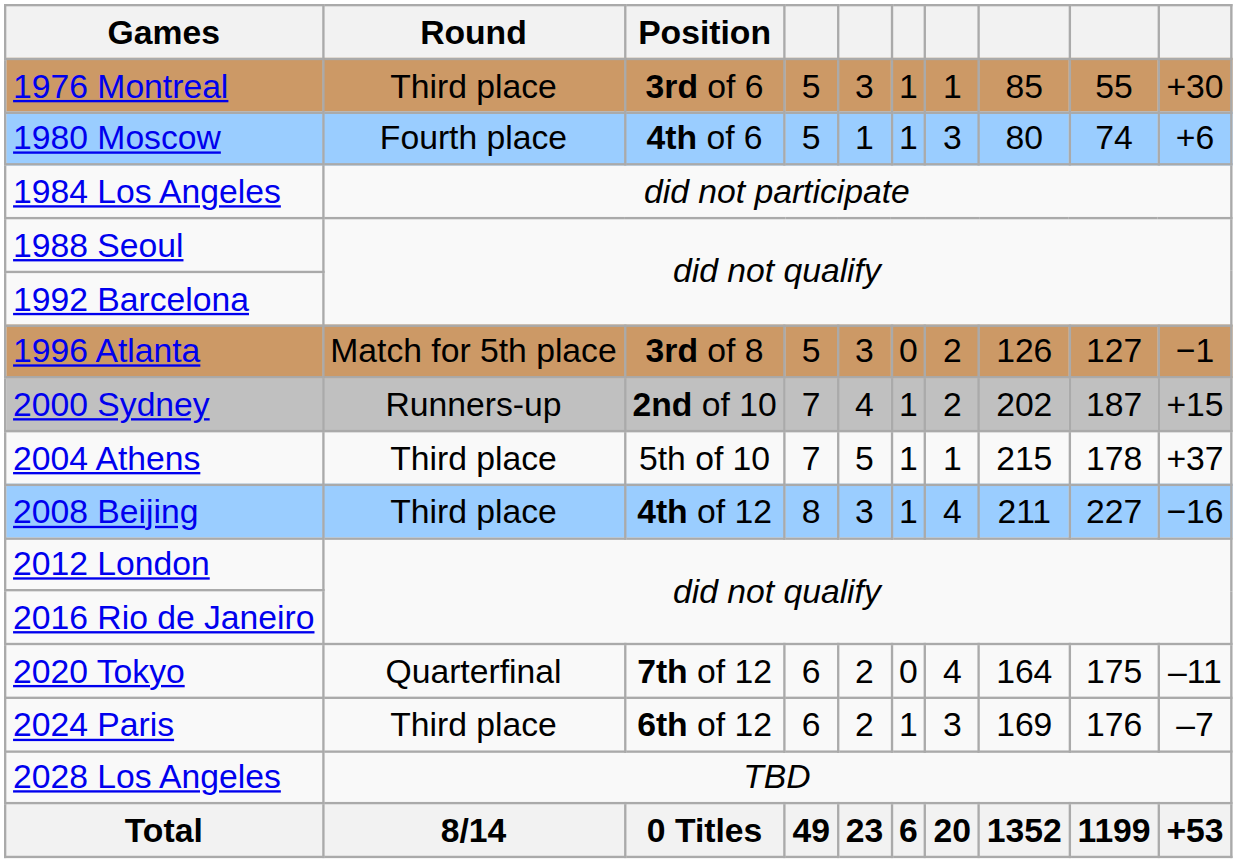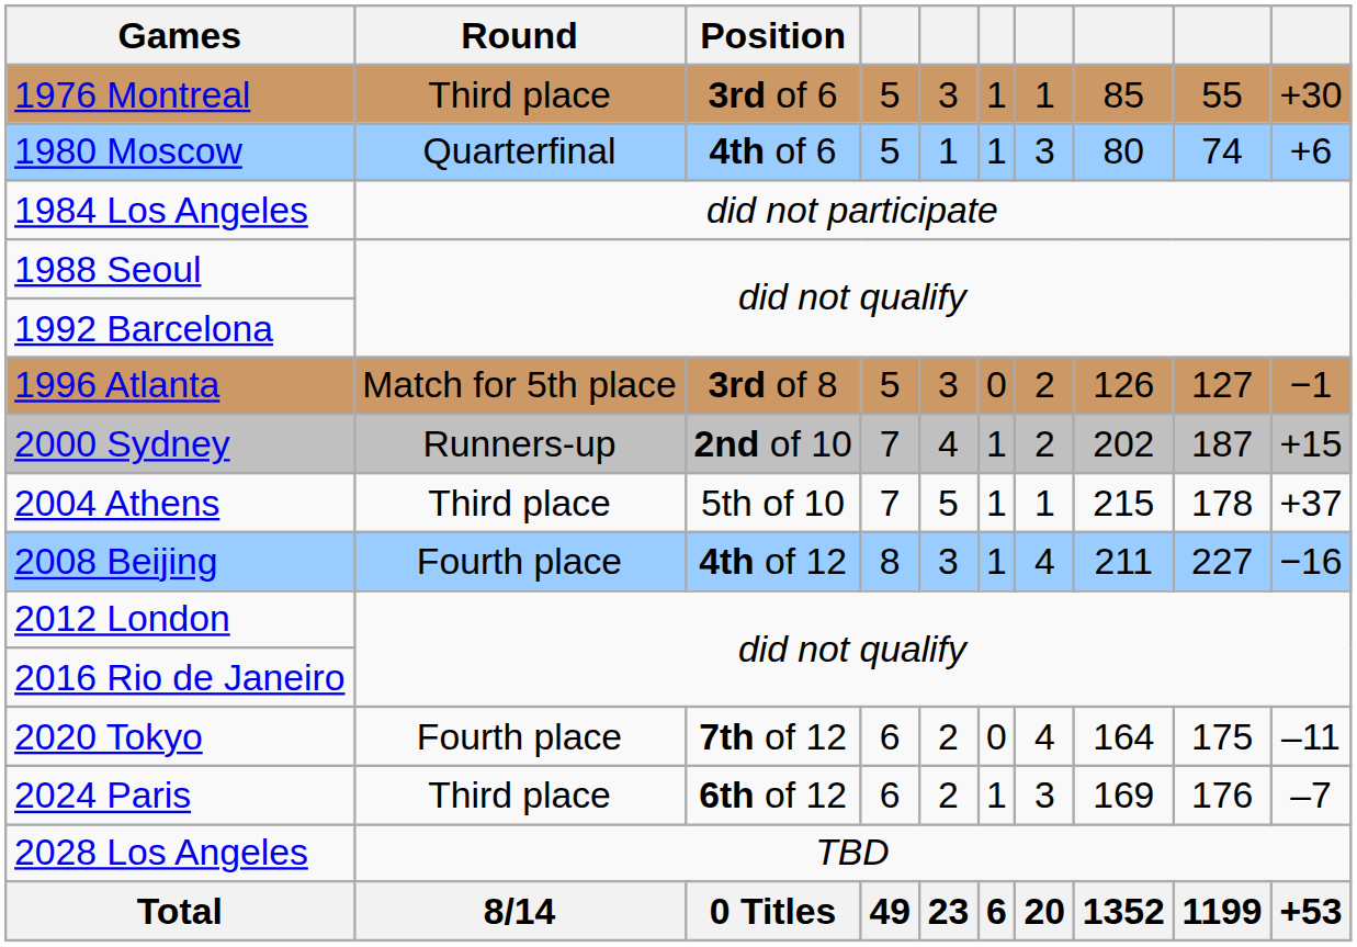1980 Moscow | Round: Fourth place -> Quarterfinal
2008 Beijing | Round: Third place -> Fourth place
2020 Tokyo | Round: Quarterfinal -> Fourth place
